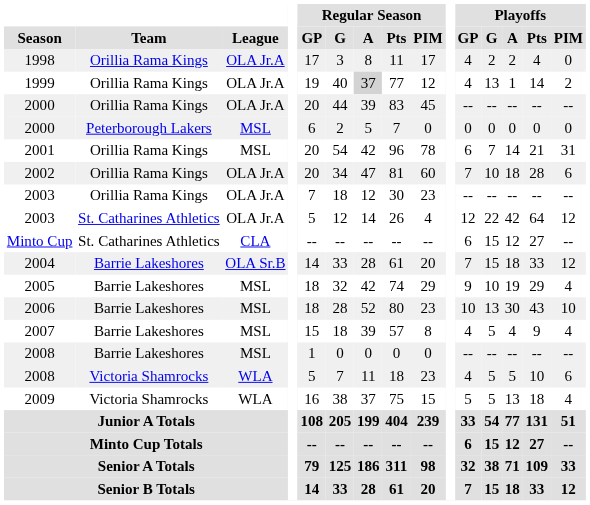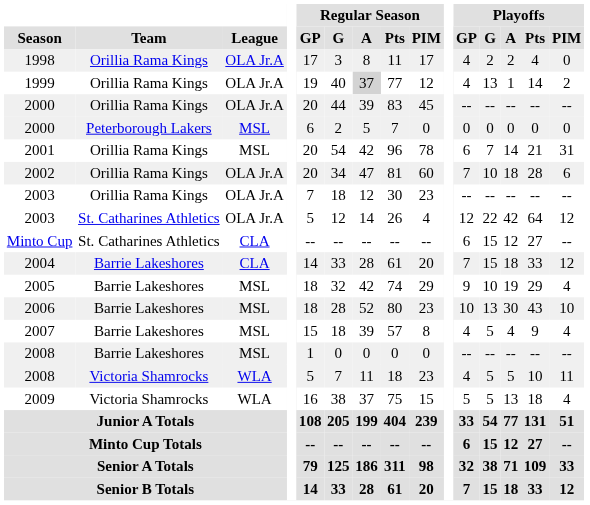2004 | League: OLA Sr.B -> CLA
2008 / Victoria Shamrocks | Playoffs / PIM: 6 -> 11
